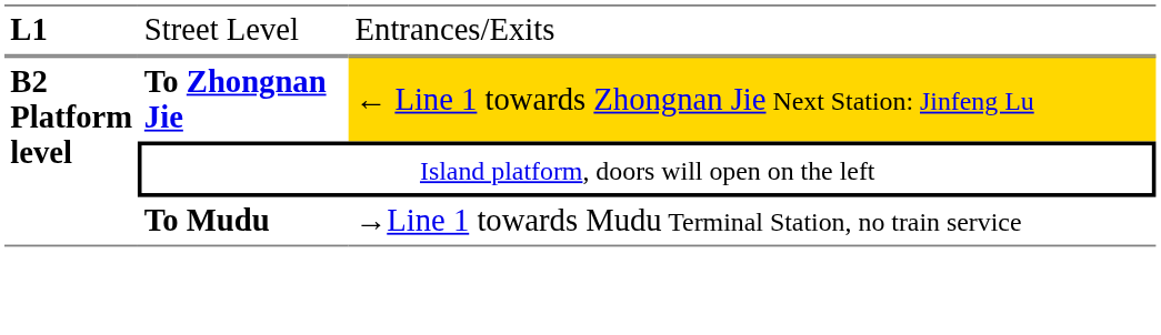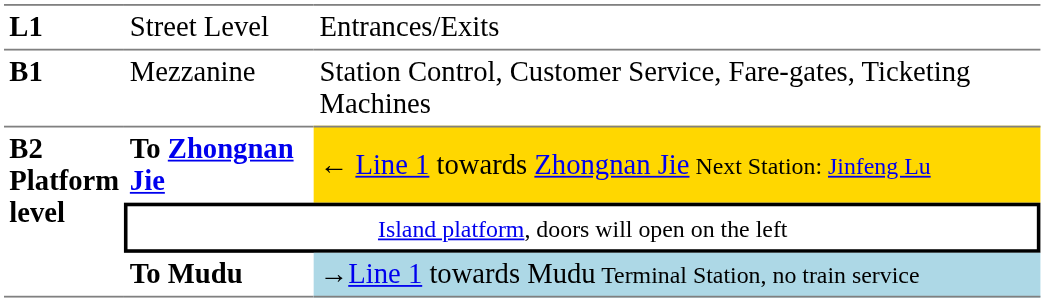+ row: B1 | Mezzanine | Station Control, Customer Service, Fare-gates, Ticketing Machines
To Mudu | column 3: no background -> lightblue background
